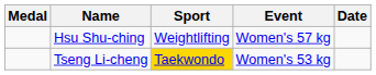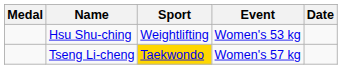Hsu Shu-ching | Event: Women's 57 kg -> Women's 53 kg
Tseng Li-cheng | Event: Women's 53 kg -> Women's 57 kg
